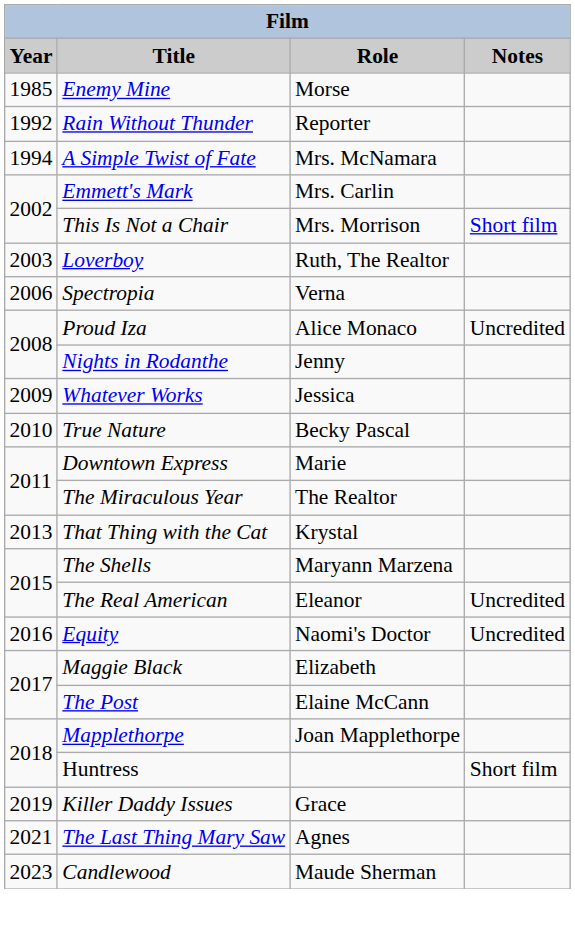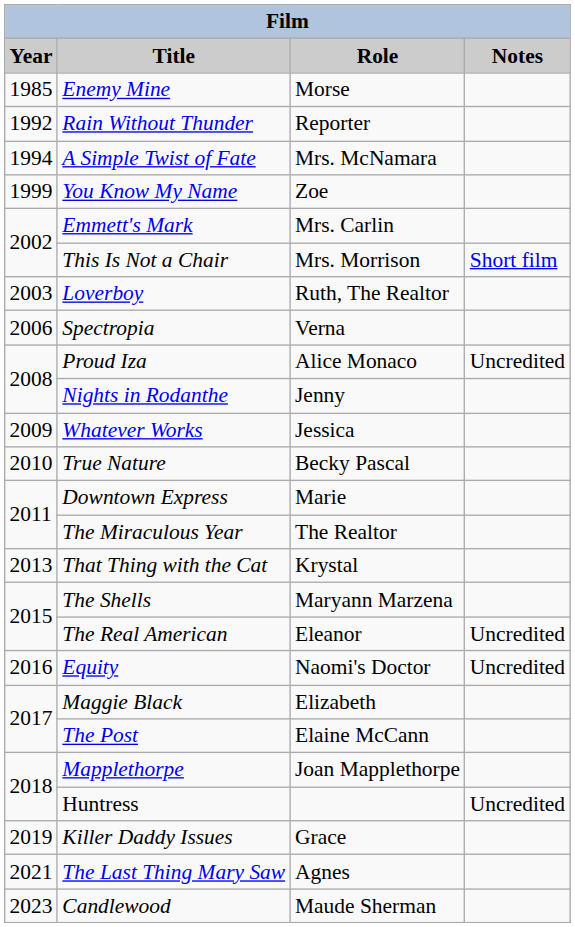+ row: 1999 | You Know My Name | Zoe
Huntress | Notes: Short film -> Uncredited
